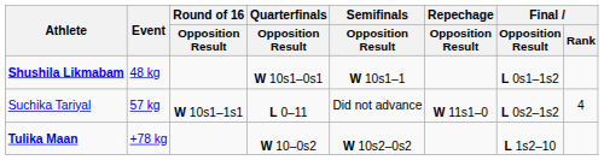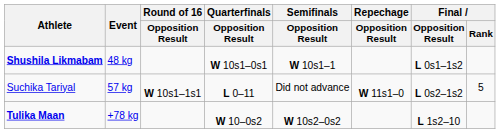Suchika Tariyal | Final / Rank: 4 -> 5
